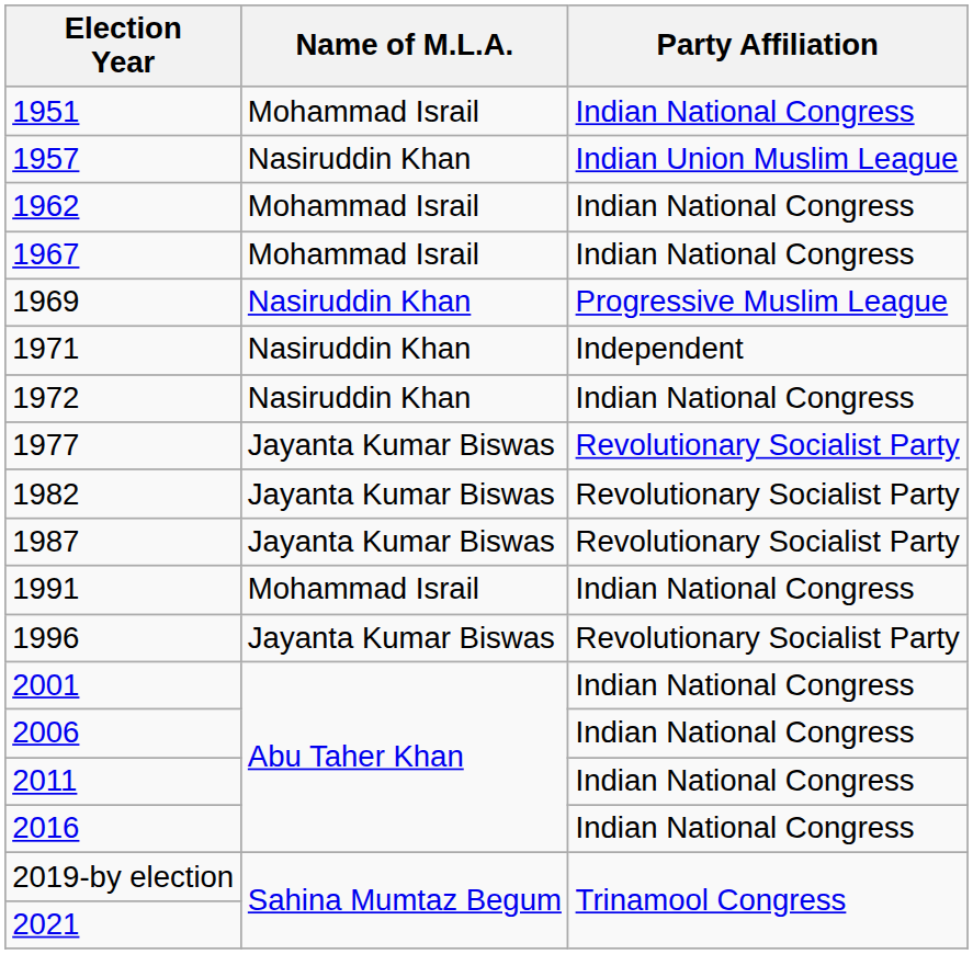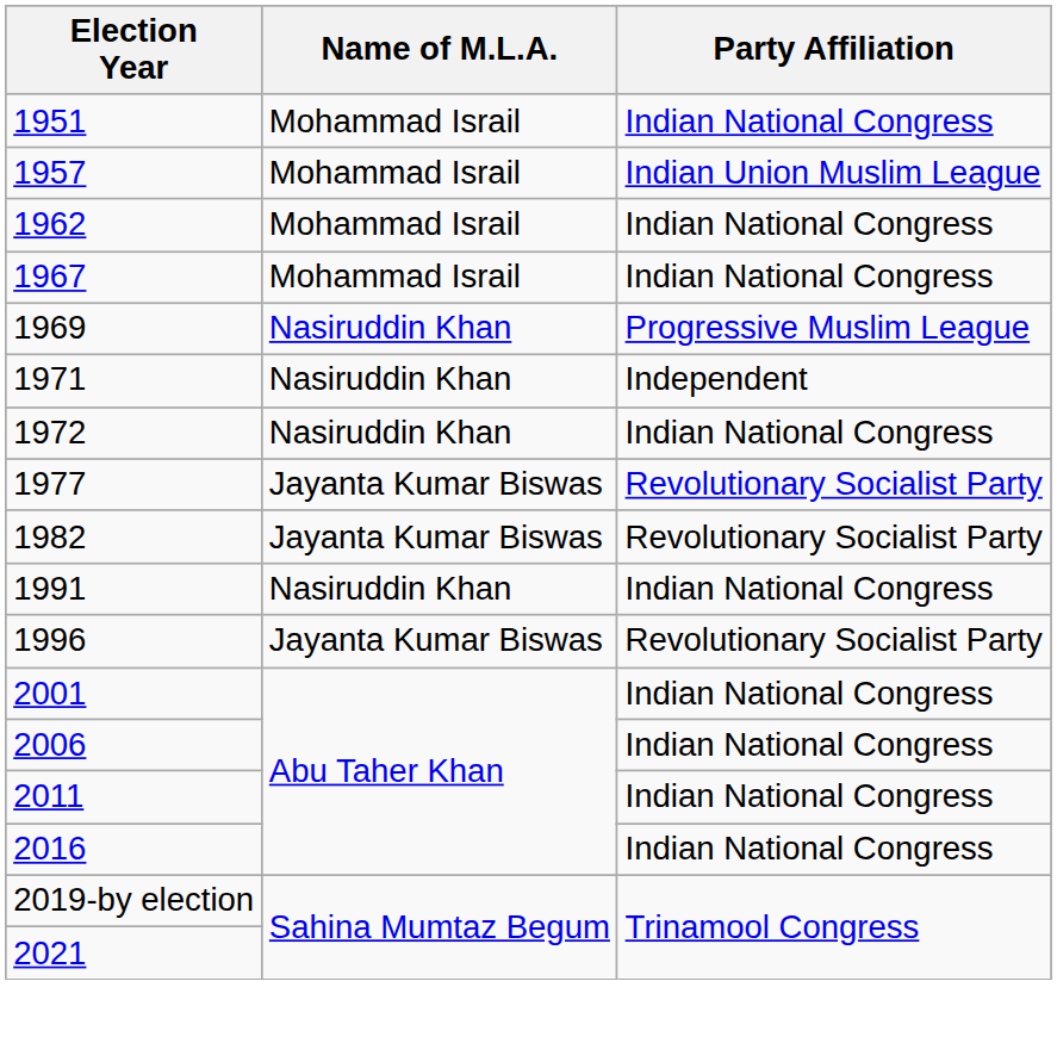1957 | Name of M.L.A.: Nasiruddin Khan -> Mohammad Israil
- row: 1987 | Jayanta Kumar Biswas | Revolutionary Socialist Party
1991 | Name of M.L.A.: Mohammad Israil -> Nasiruddin Khan
